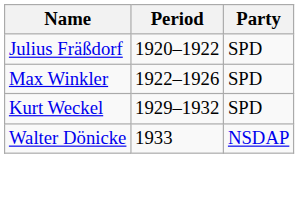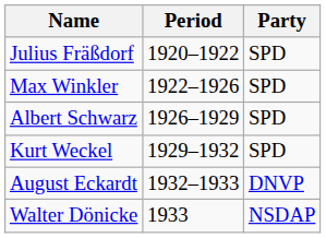+ row: Albert Schwarz | 1926–1929 | SPD
+ row: August Eckardt | 1932–1933 | DNVP
